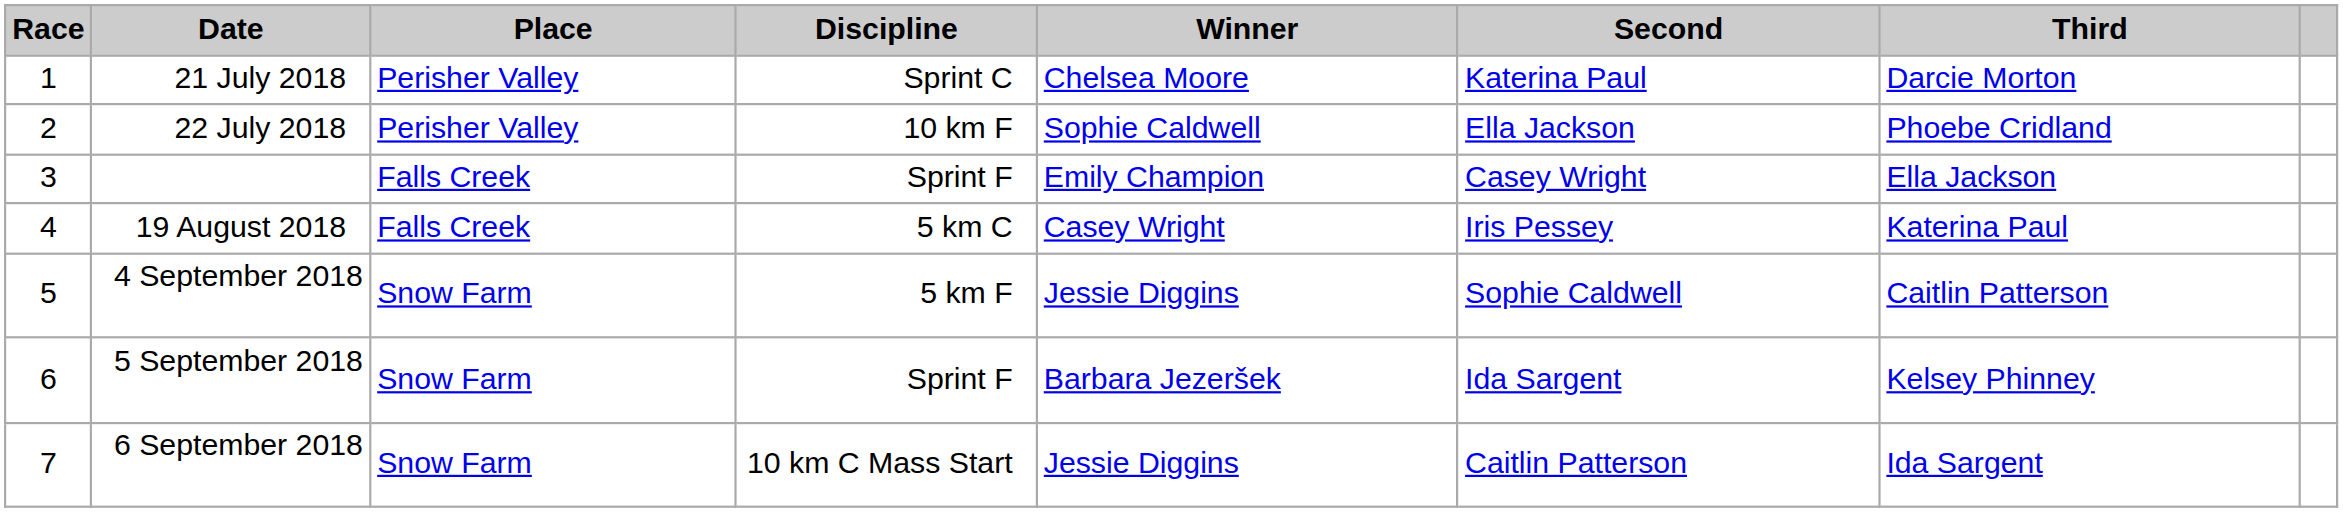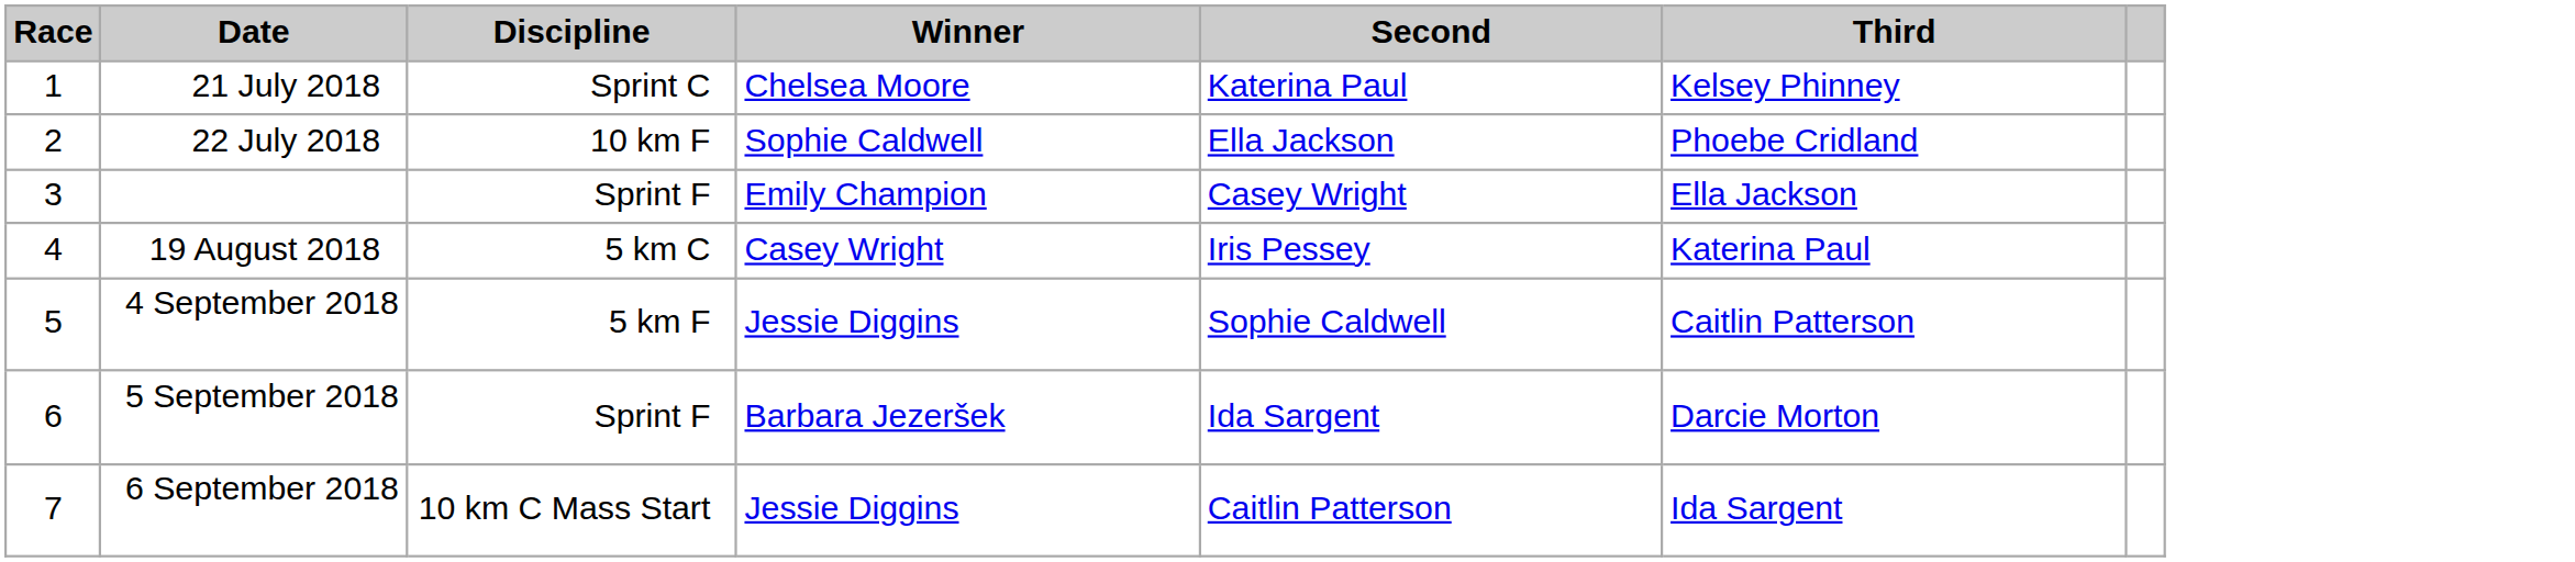- column: Place | Perisher Valley | Perisher Valley | Falls Creek | Falls Creek | Snow Farm | Snow Farm | Snow Farm
21 July 2018 | Third: Darcie Morton -> Kelsey Phinney
5 September 2018 | Third: Kelsey Phinney -> Darcie Morton
